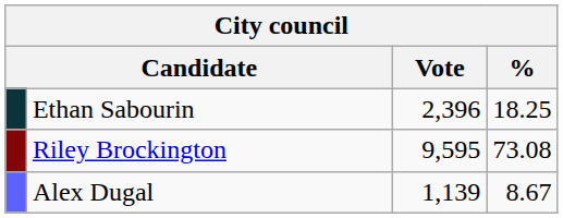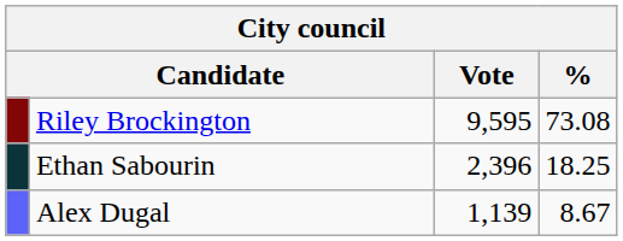rows swapped: Riley Brockington <-> Ethan Sabourin
